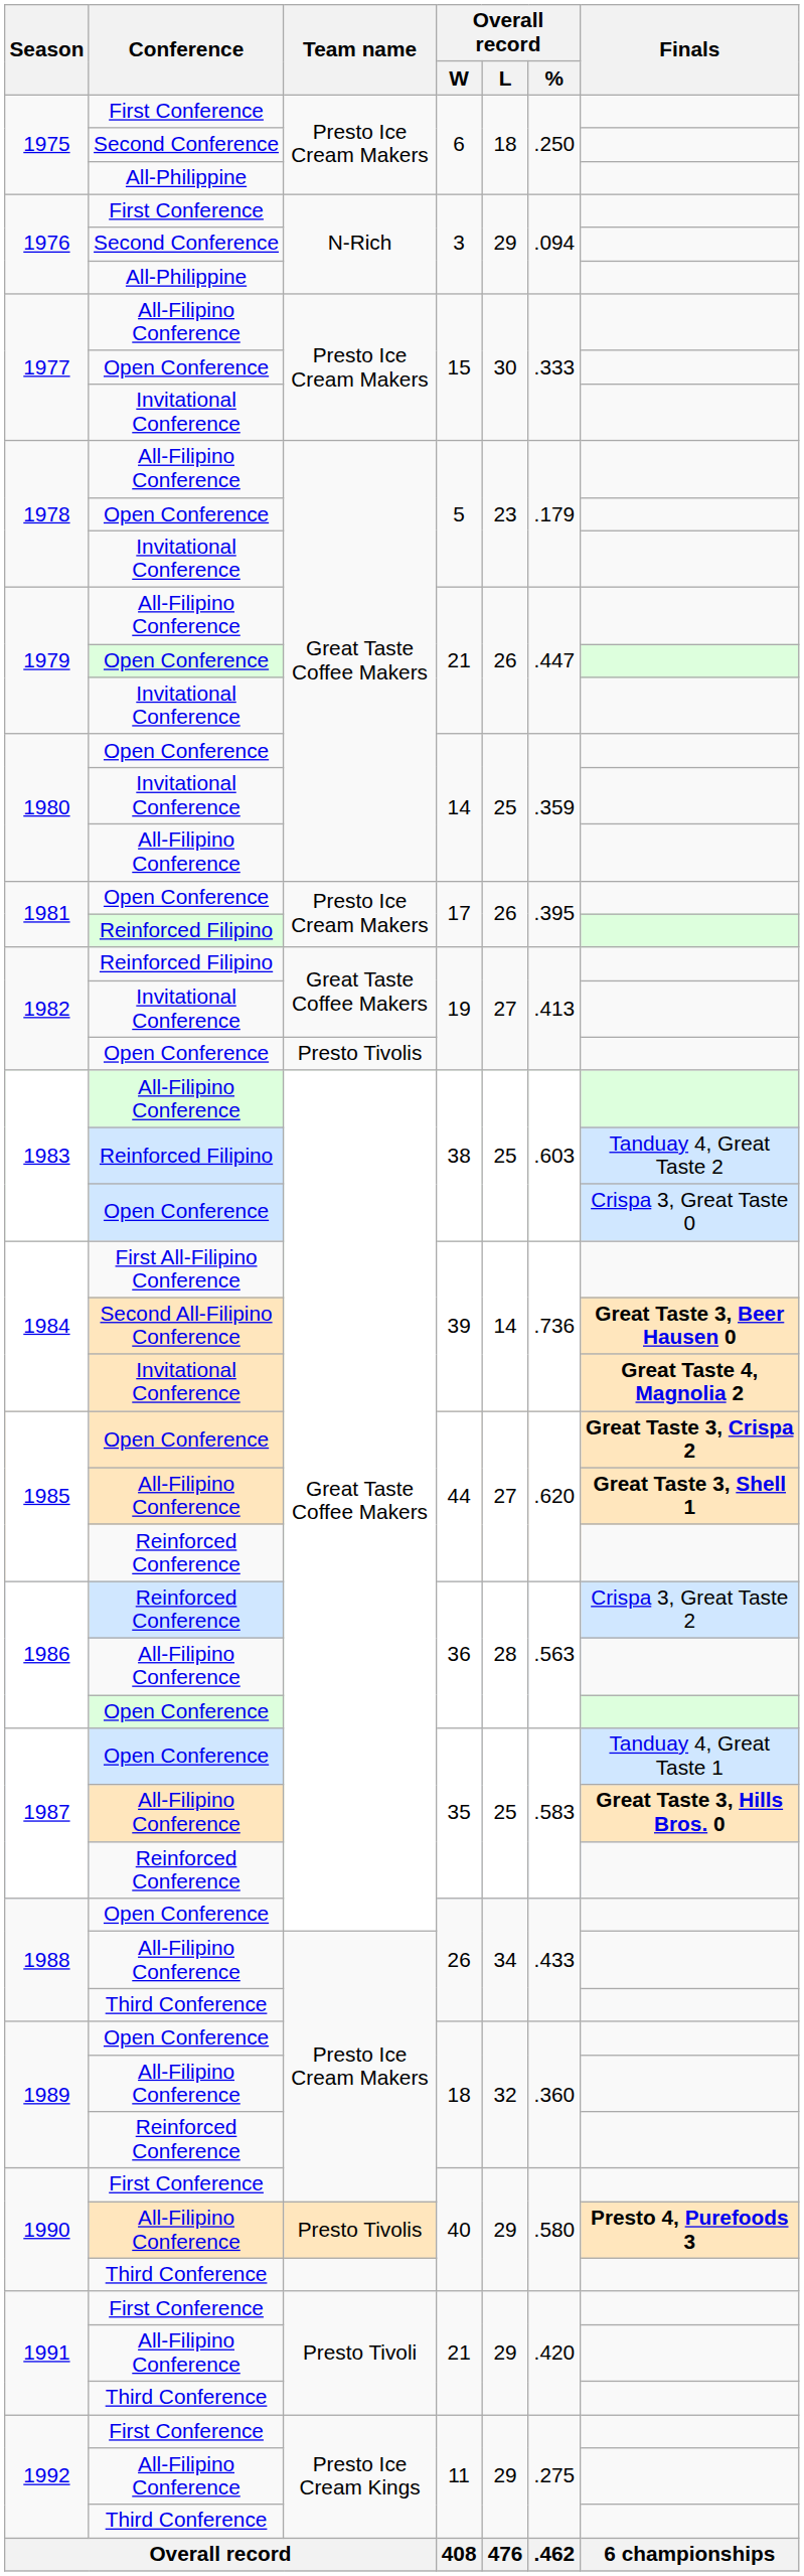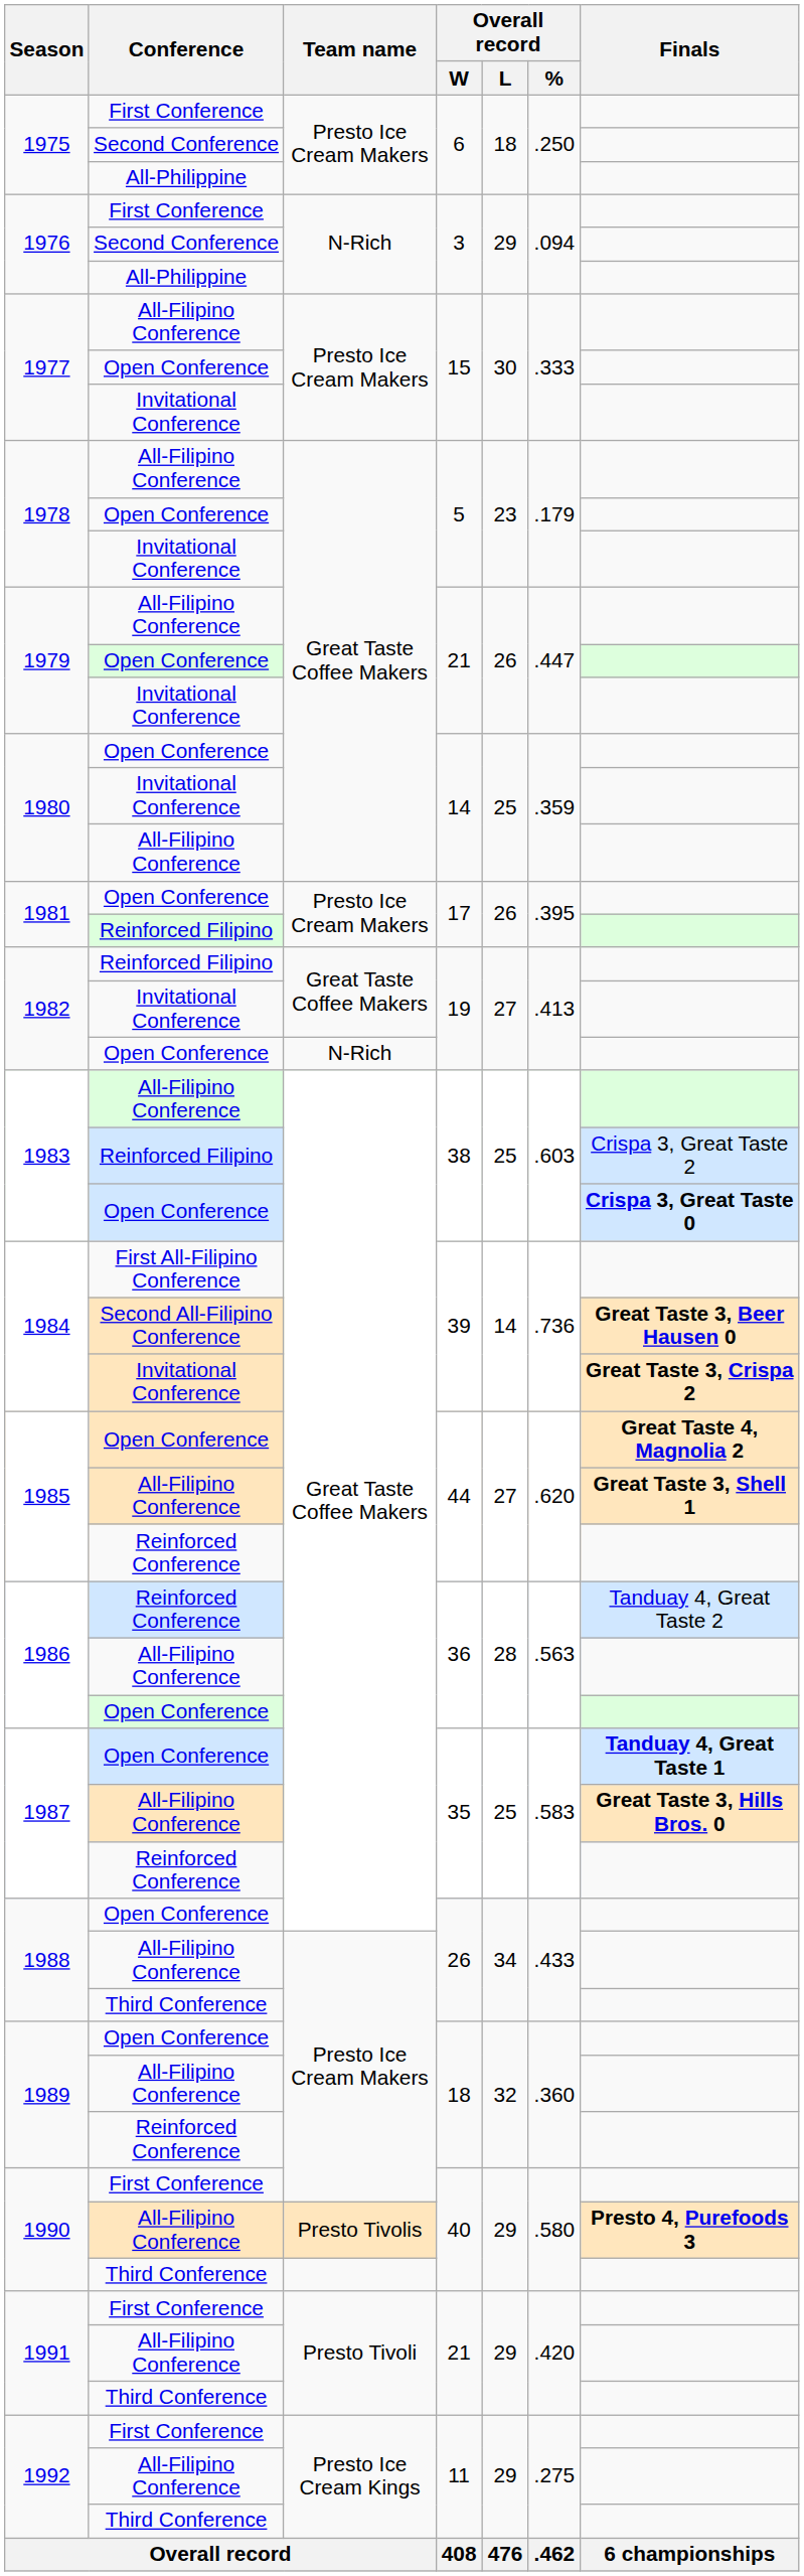1982 / Open Conference | Team name: Presto Tivolis -> N-Rich
1983 / Reinforced Filipino | Finals: Tanduay 4, Great Taste 2 -> Crispa 3, Great Taste 2
1983 / Open Conference | Finals: normal -> bold
1984 / Invitational Conference | Finals: Great Taste 4, Magnolia 2 -> Great Taste 3, Crispa 2
1985 / Open Conference | Finals: Great Taste 3, Crispa 2 -> Great Taste 4, Magnolia 2
1986 / Reinforced Conference | Finals: Crispa 3, Great Taste 2 -> Tanduay 4, Great Taste 2
1987 / Open Conference | Finals: normal -> bold
